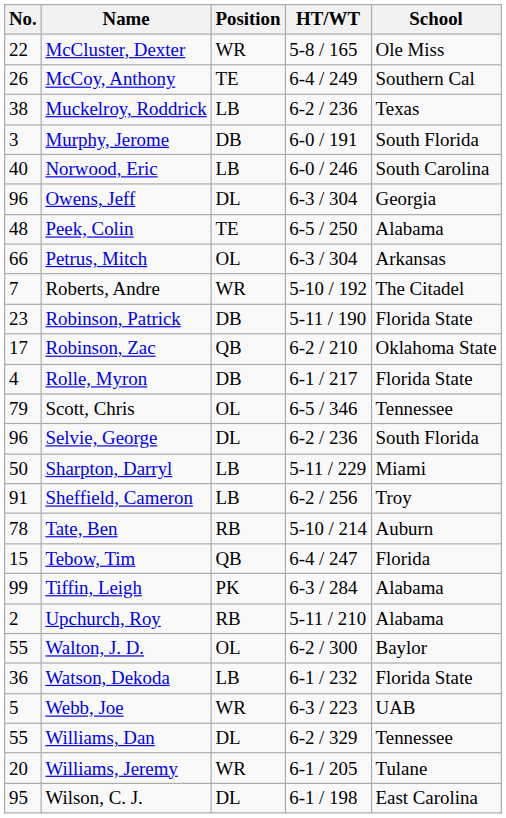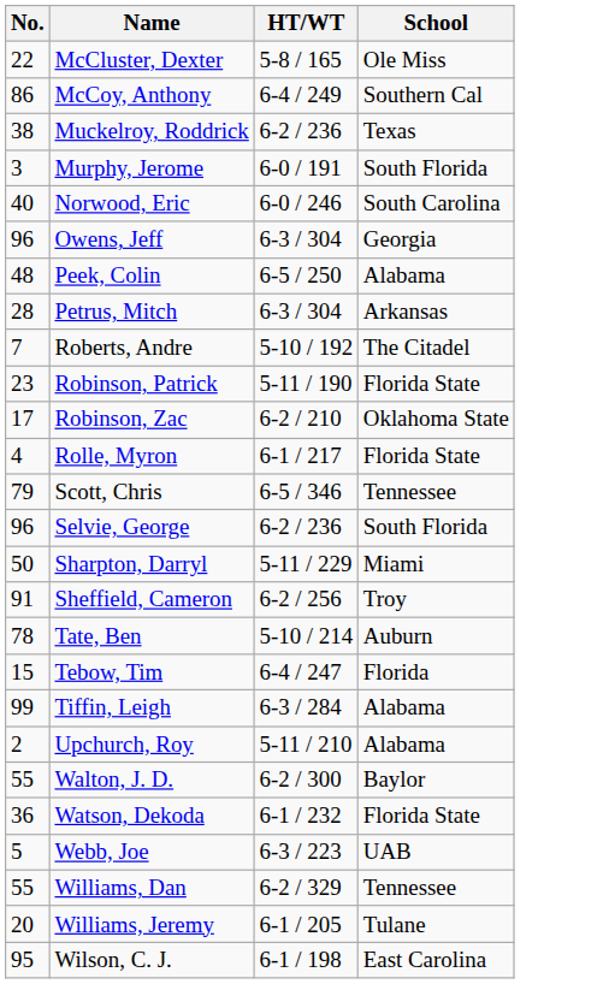- column: Position | WR | TE | LB | DB | LB | DL | TE | OL | WR | DB | QB | DB | OL | DL | LB | LB | RB | QB | PK | RB | OL | LB | WR | DL | WR | DL
McCoy, Anthony | No.: 26 -> 86
Petrus, Mitch | No.: 66 -> 28
